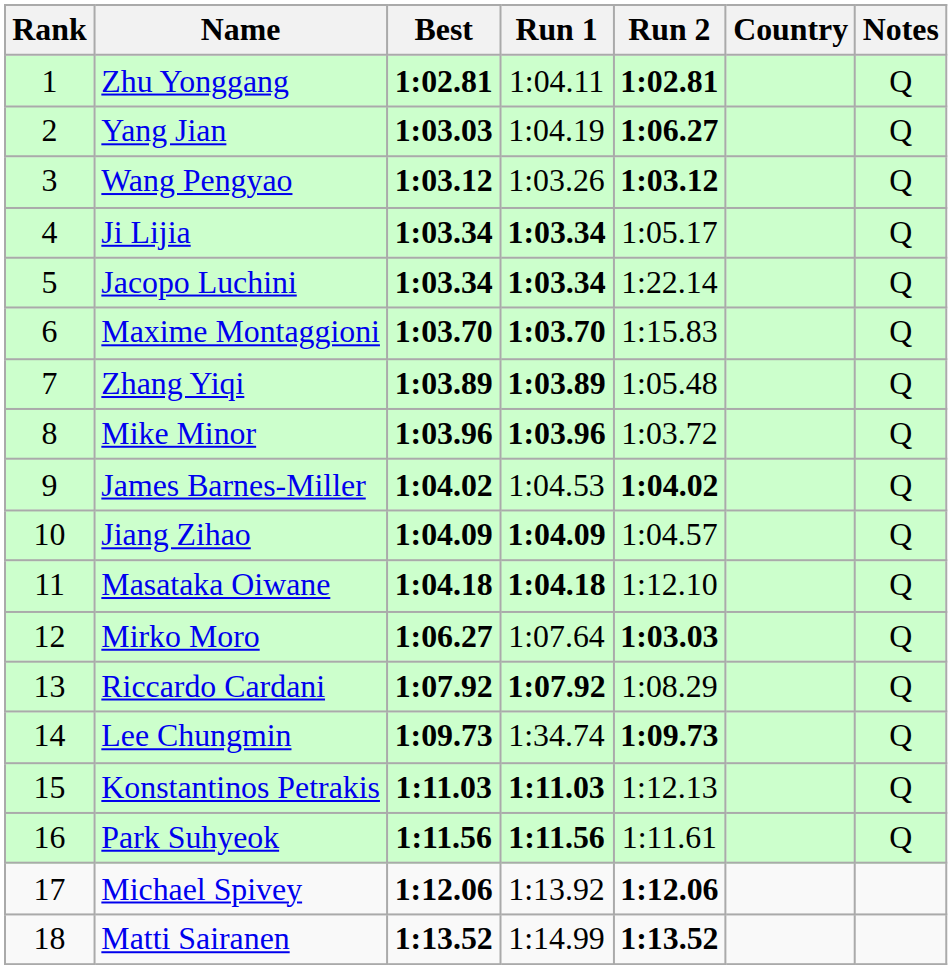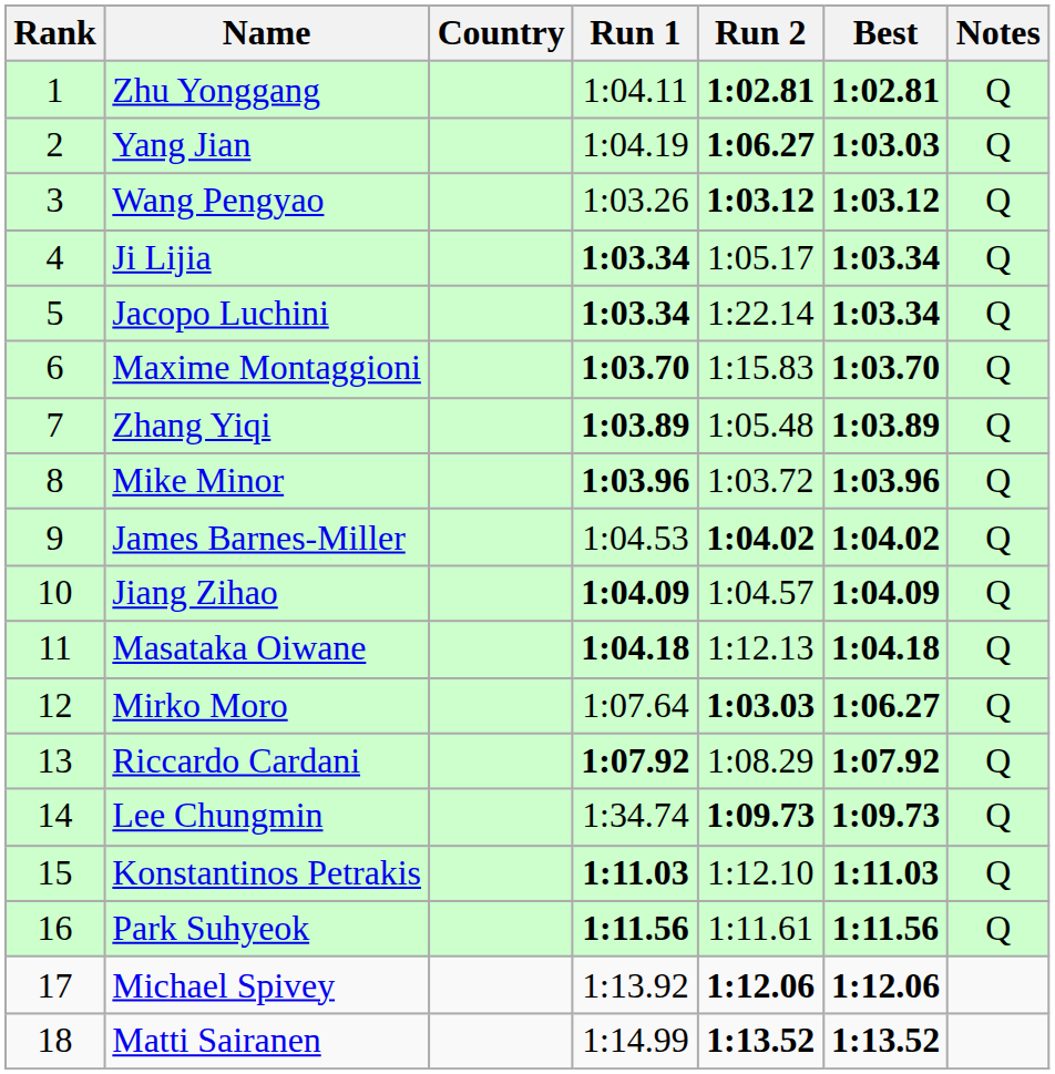columns swapped: Country <-> Best
Masataka Oiwane | Run 2: 1:12.10 -> 1:12.13
Konstantinos Petrakis | Run 2: 1:12.13 -> 1:12.10
